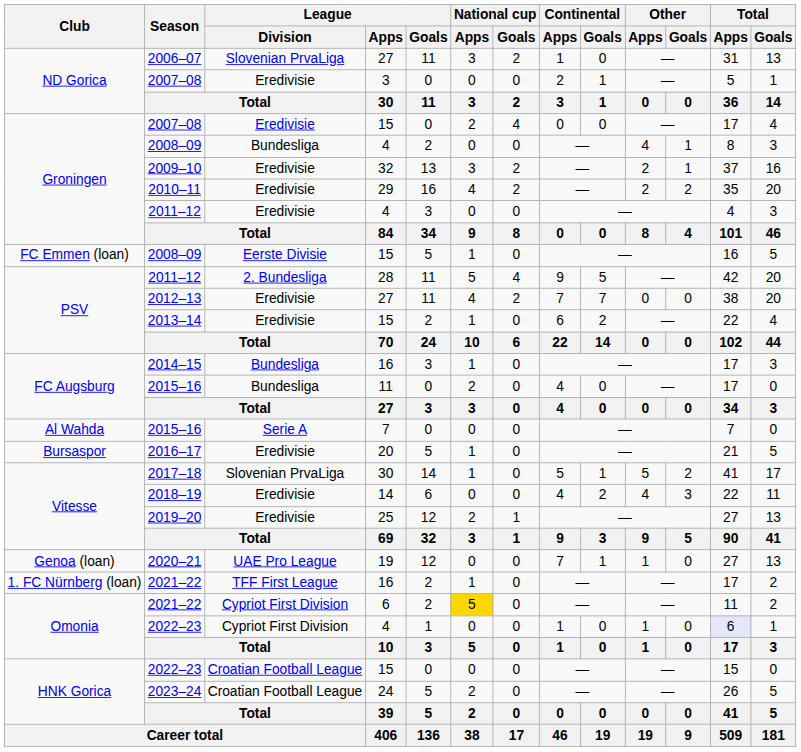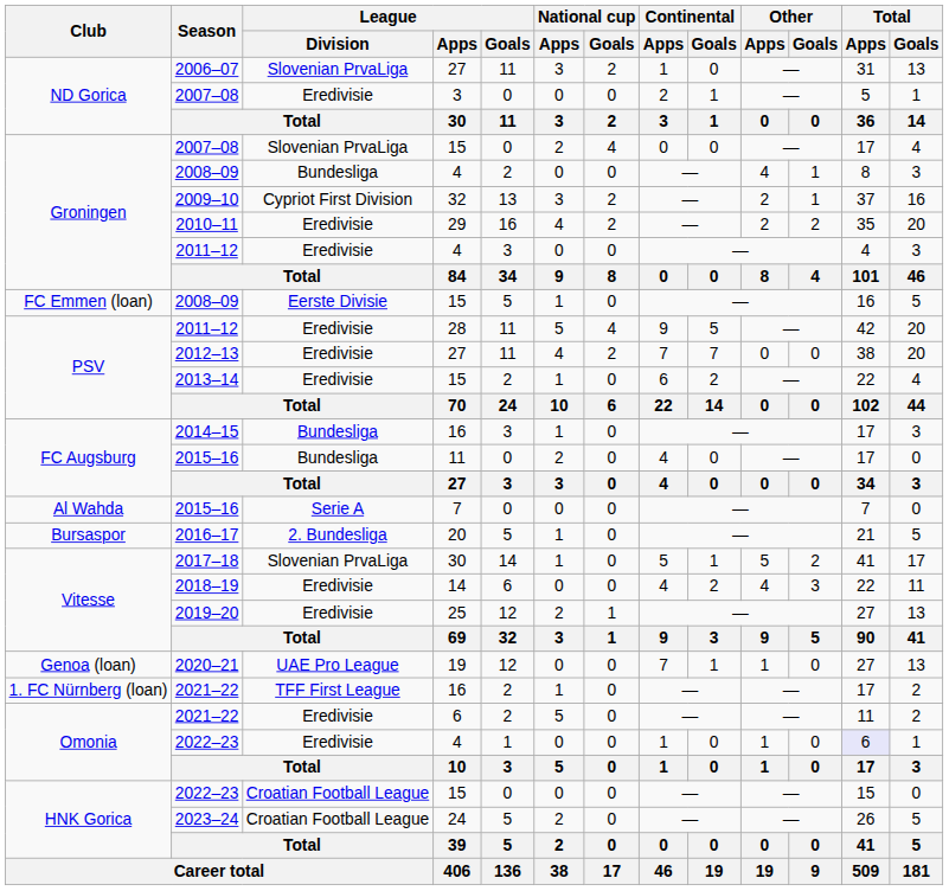2007–08 / 15 | League / Division: Eredivisie -> Slovenian PrvaLiga
2009–10 | League / Division: Eredivisie -> Cypriot First Division
2011–12 / 28 | League / Division: 2. Bundesliga -> Eredivisie
2016–17 | League / Division: Eredivisie -> 2. Bundesliga
2021–22 / 6 | League / Division: Cypriot First Division -> Eredivisie
2021–22 / 6 | National cup / Apps: gold background -> no background
2022–23 / 4 | League / Division: Cypriot First Division -> Eredivisie
